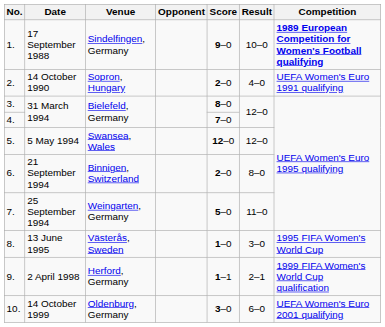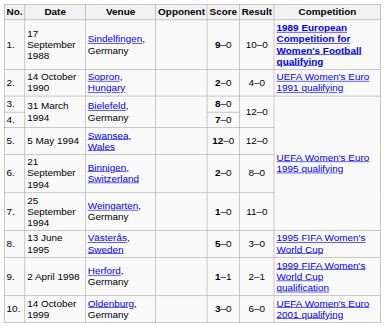25 September 1994 | Score: 5–0 -> 1–0
13 June 1995 | Score: 1–0 -> 5–0
